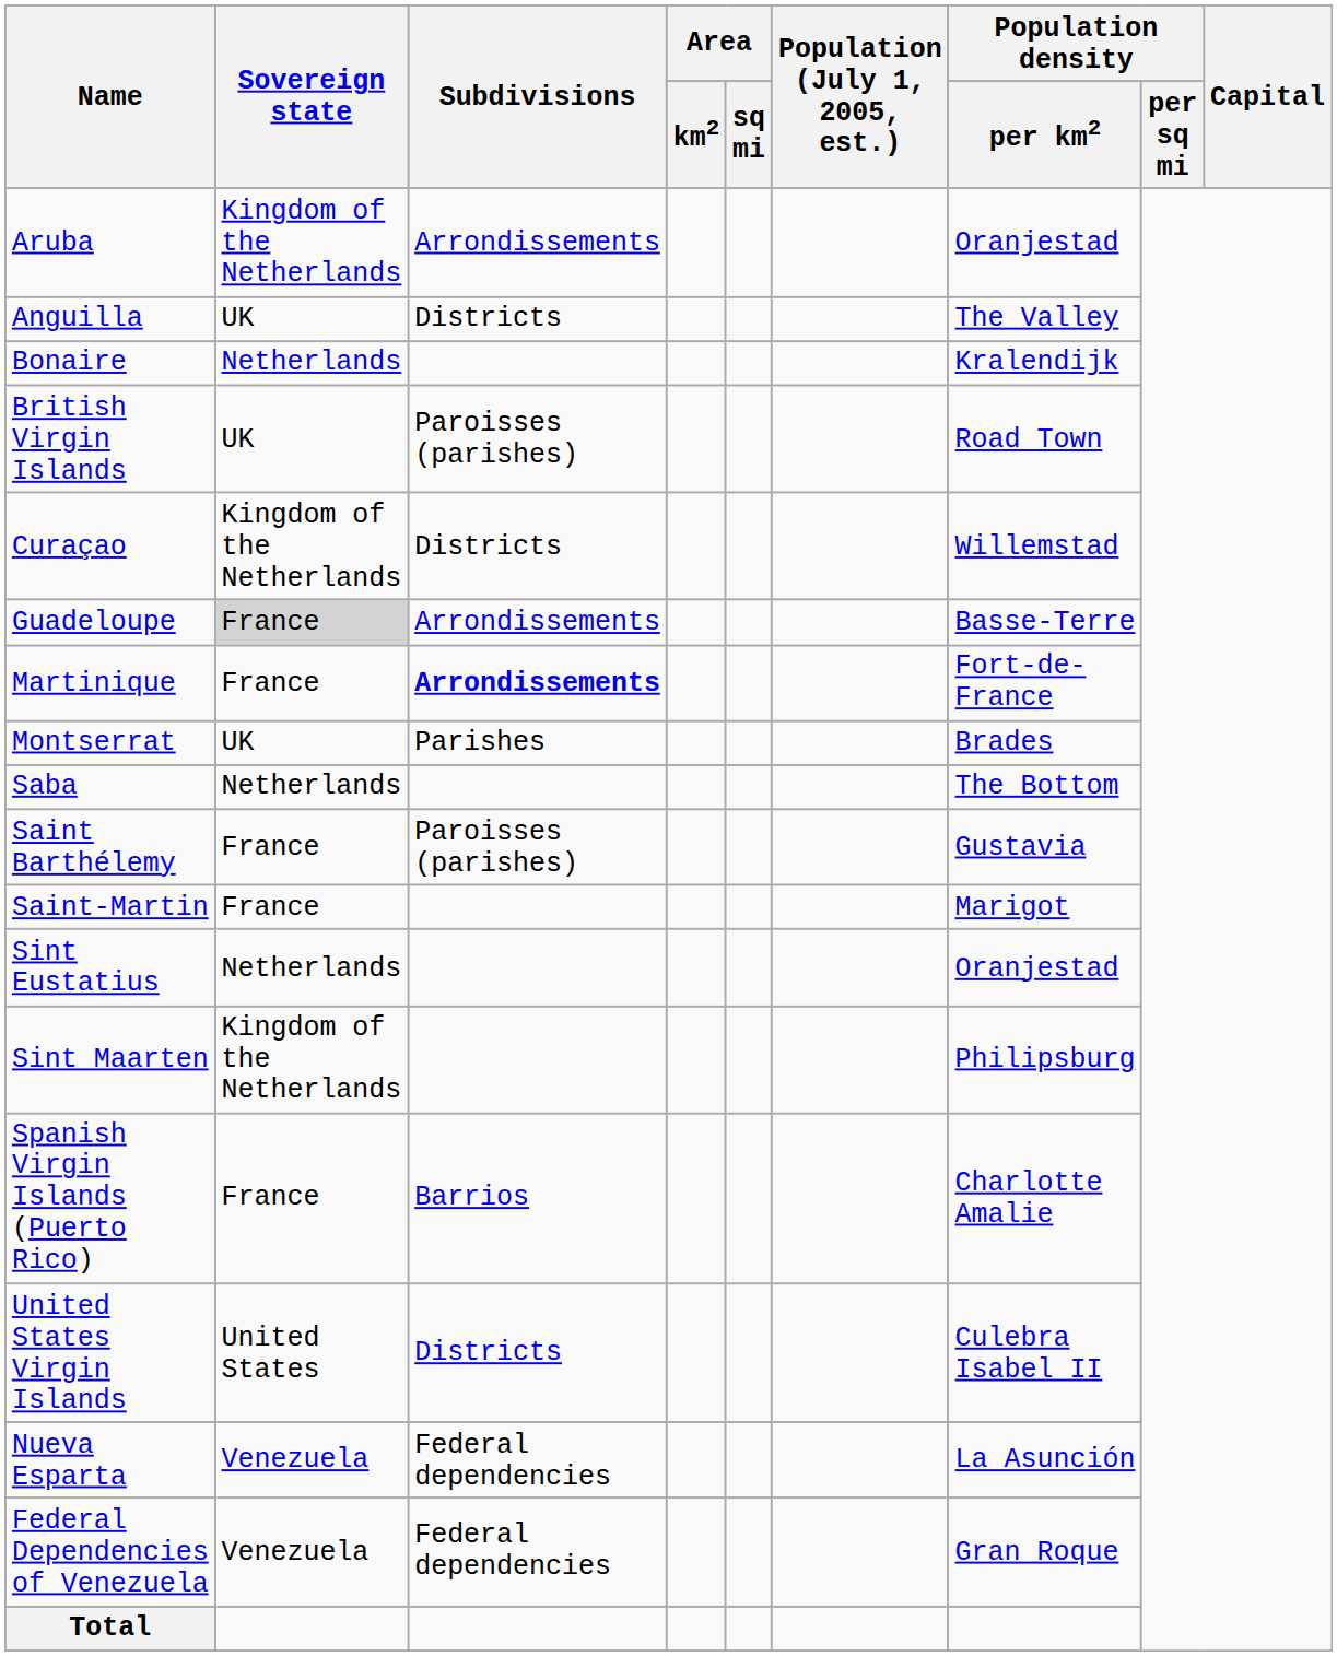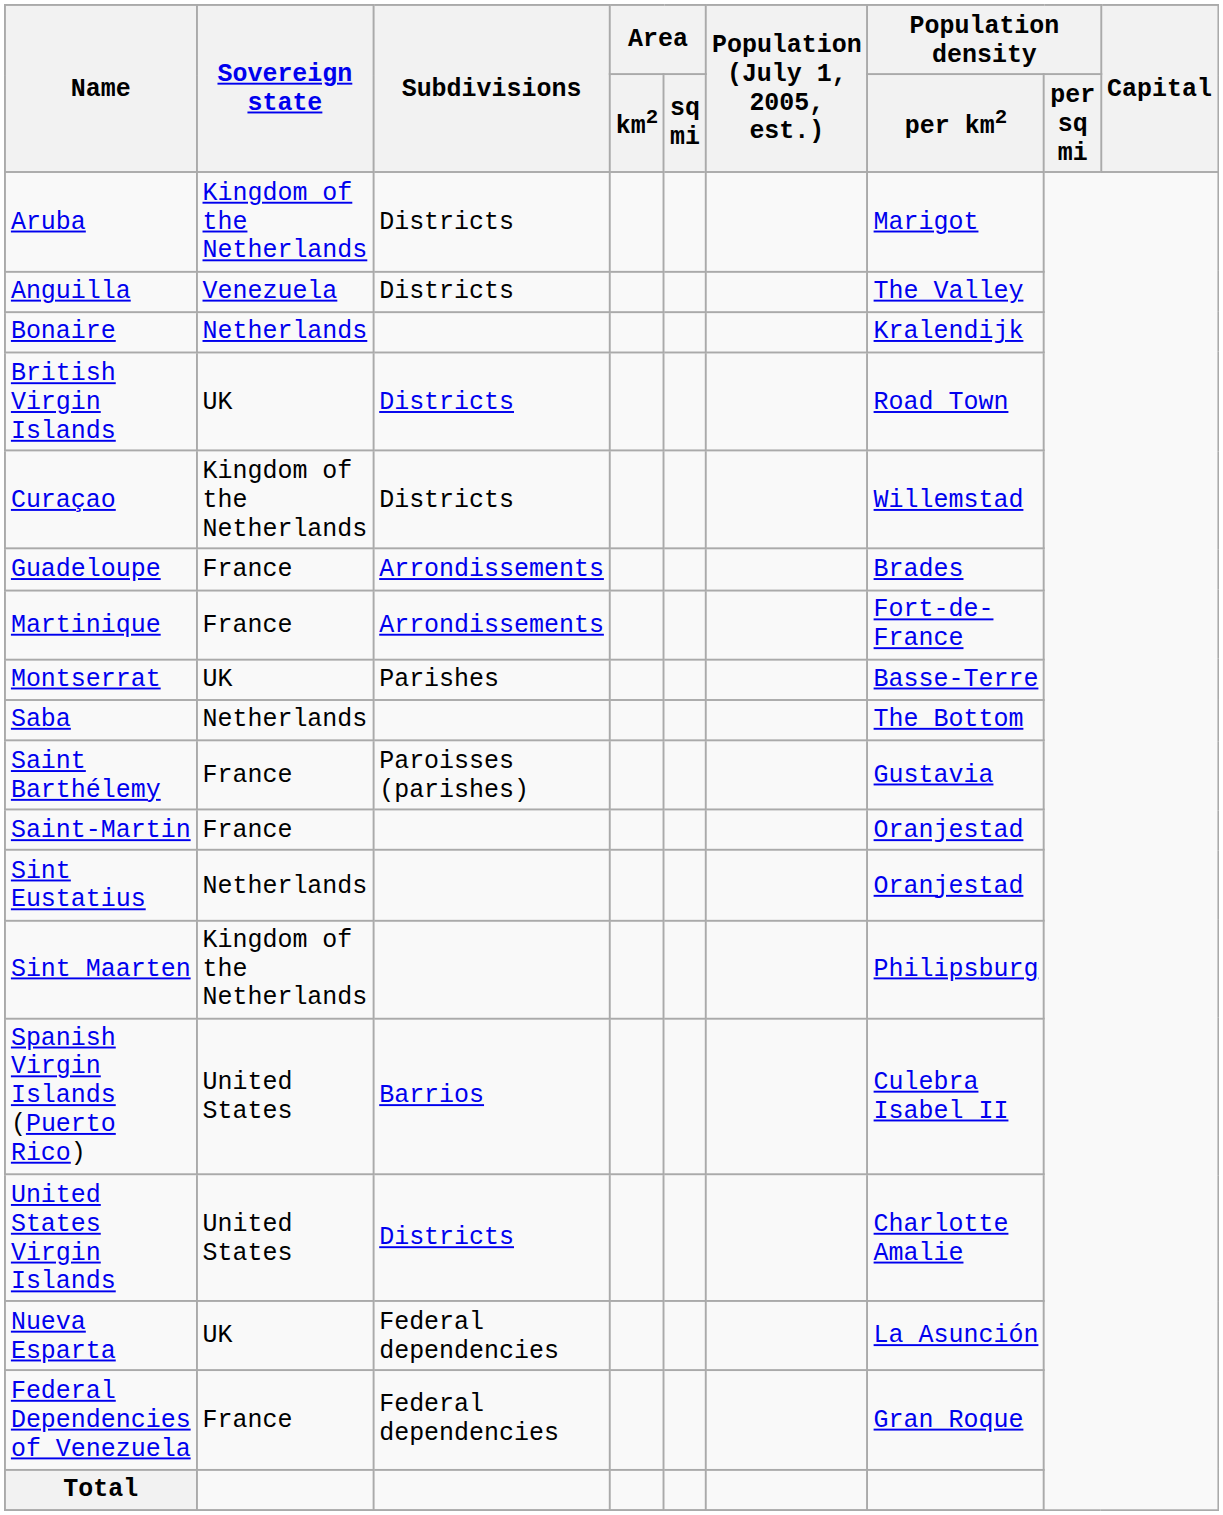Aruba | Subdivisions: Arrondissements -> Districts
Aruba | Population density / per km2: Oranjestad -> Marigot
Anguilla | Sovereign state: UK -> Venezuela
British Virgin Islands | Subdivisions: Paroisses (parishes) -> Districts
Guadeloupe | Sovereign state: lightgrey background -> no background
Guadeloupe | Population density / per km2: Basse-Terre -> Brades
Martinique | Subdivisions: bold -> normal
Montserrat | Population density / per km2: Brades -> Basse-Terre
Saint-Martin | Population density / per km2: Marigot -> Oranjestad
Spanish Virgin Islands (Puerto Rico) | Sovereign state: France -> United States
Spanish Virgin Islands (Puerto Rico) | Population density / per km2: Charlotte Amalie -> Culebra Isabel II
United States Virgin Islands | Population density / per km2: Culebra Isabel II -> Charlotte Amalie
Nueva Esparta | Sovereign state: Venezuela -> UK
Federal Dependencies of Venezuela | Sovereign state: Venezuela -> France
